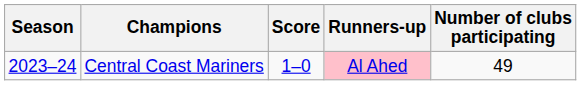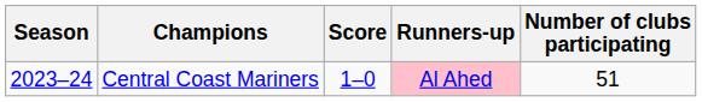Central Coast Mariners | Number of clubs participating: 49 -> 51
